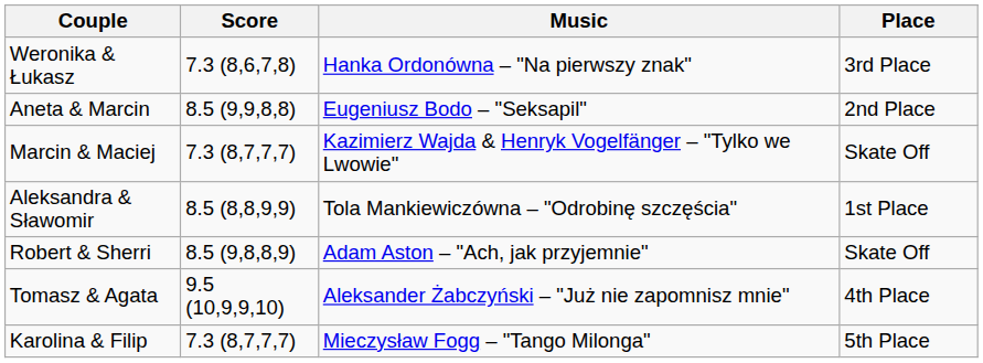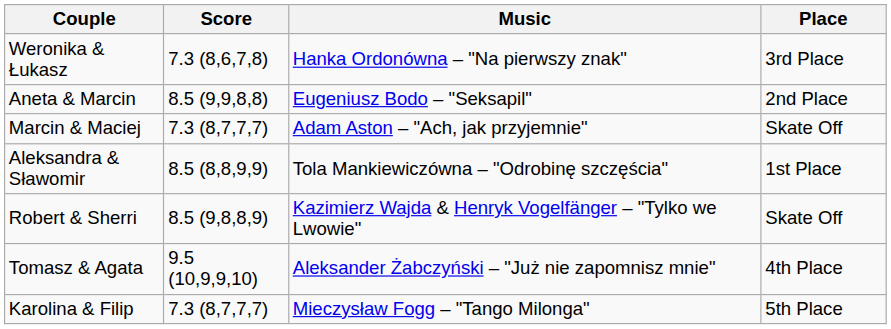Marcin & Maciej | Music: Kazimierz Wajda & Henryk Vogelfänger – "Tylko we Lwowie" -> Adam Aston – "Ach, jak przyjemnie"
Robert & Sherri | Music: Adam Aston – "Ach, jak przyjemnie" -> Kazimierz Wajda & Henryk Vogelfänger – "Tylko we Lwowie"
